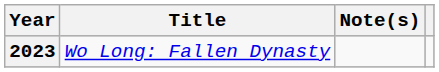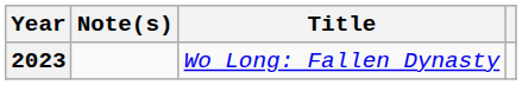columns swapped: Title <-> Note(s)
